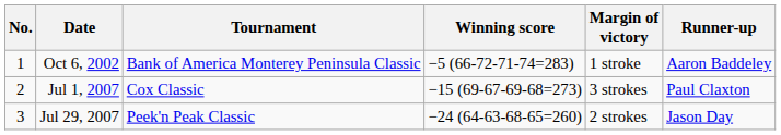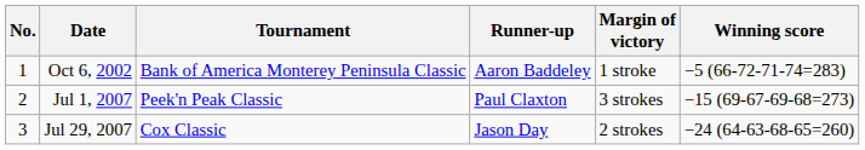columns swapped: Winning score <-> Runner-up
Jul 1, 2007 | Tournament: Cox Classic -> Peek'n Peak Classic
Jul 29, 2007 | Tournament: Peek'n Peak Classic -> Cox Classic
